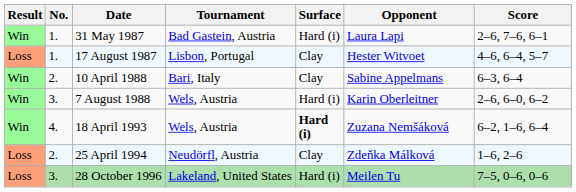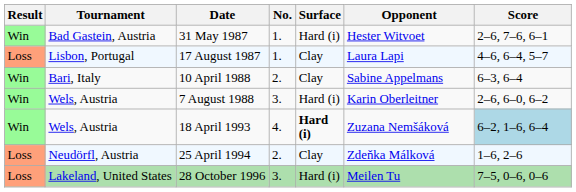columns swapped: No. <-> Tournament
31 May 1987 | Opponent: Laura Lapi -> Hester Witvoet
17 August 1987 | Opponent: Hester Witvoet -> Laura Lapi
18 April 1993 | Score: no background -> lightblue background
